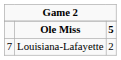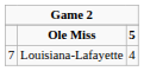Louisiana-Lafayette | column 3: 2 -> 4
